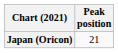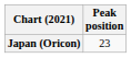Japan (Oricon) | Peak position: 21 -> 23
